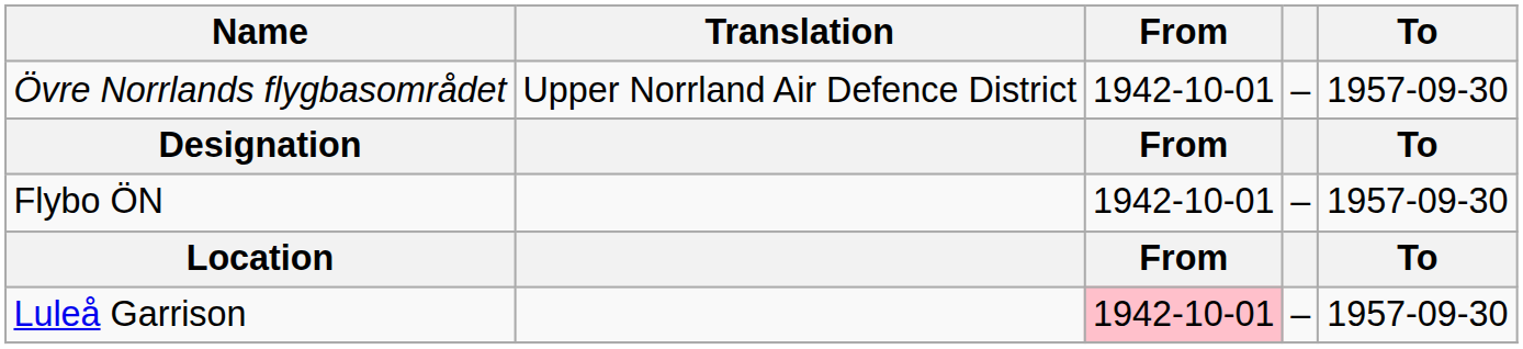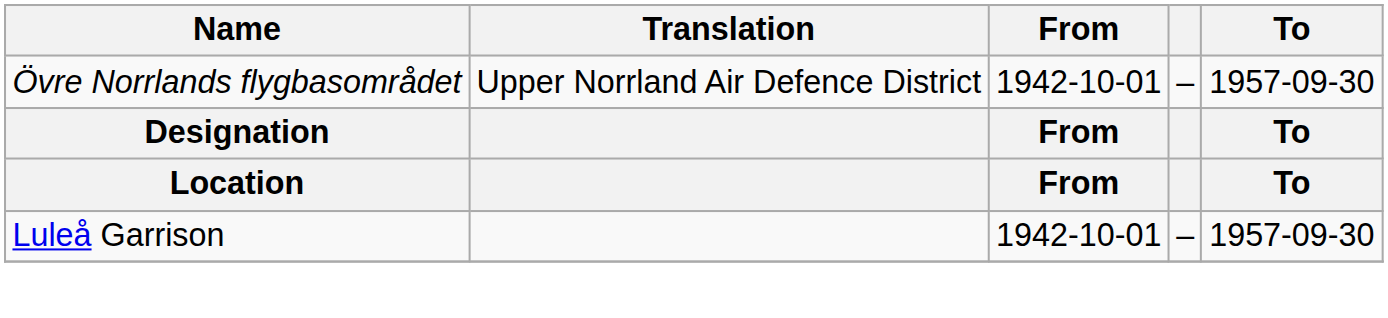- row: Flybo ÖN | 1942-10-01 | – | 1957-09-30
Luleå Garrison | From: pink background -> no background
